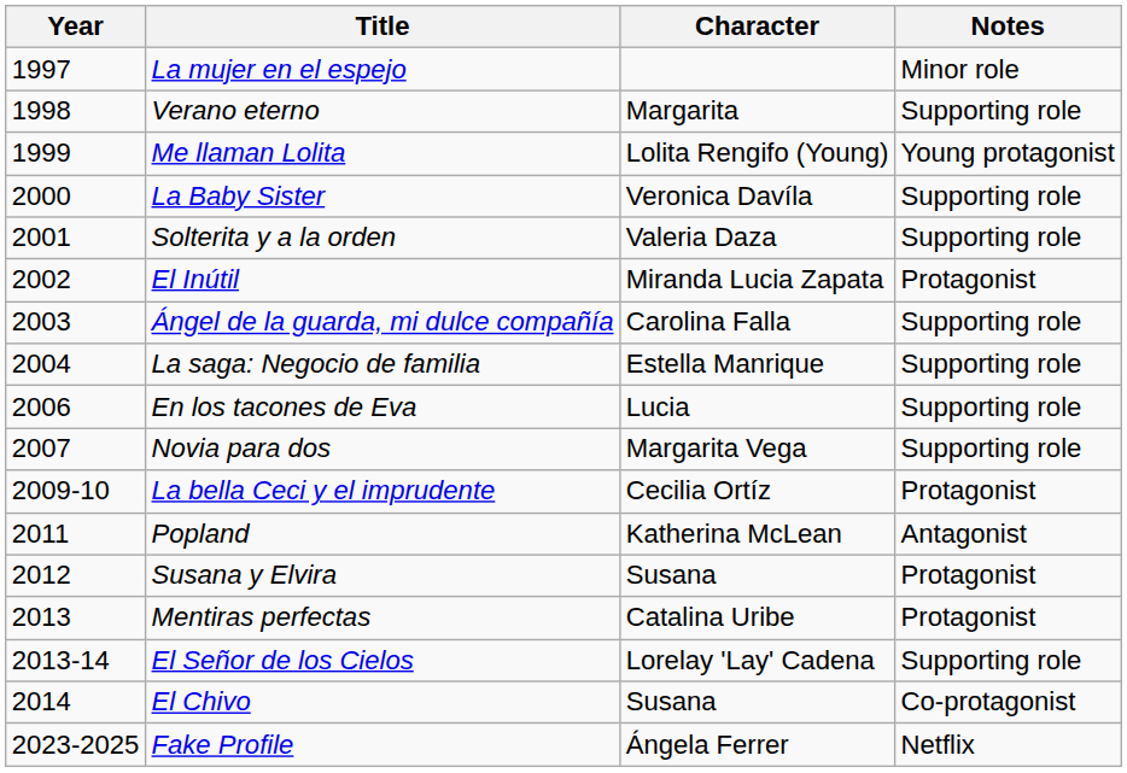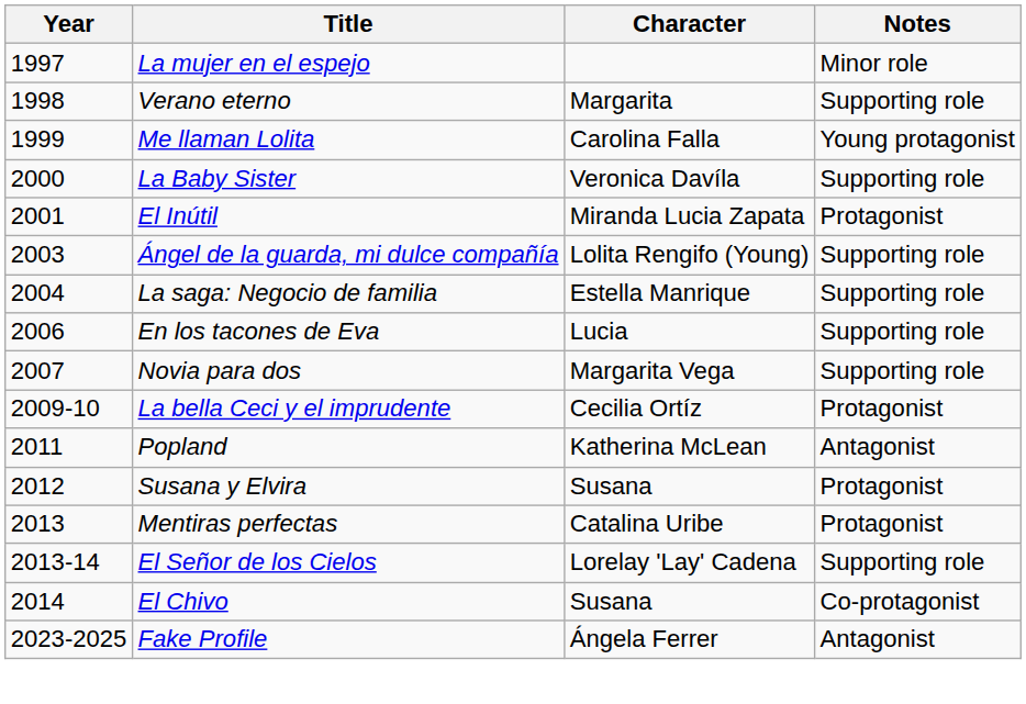Me llaman Lolita | Character: Lolita Rengifo (Young) -> Carolina Falla
- row: 2001 | Solterita y a la orden | Valeria Daza | Supporting role
El Inútil | Year: 2002 -> 2001
Ángel de la guarda, mi dulce compañía | Character: Carolina Falla -> Lolita Rengifo (Young)
Fake Profile | Notes: Netflix -> Antagonist
